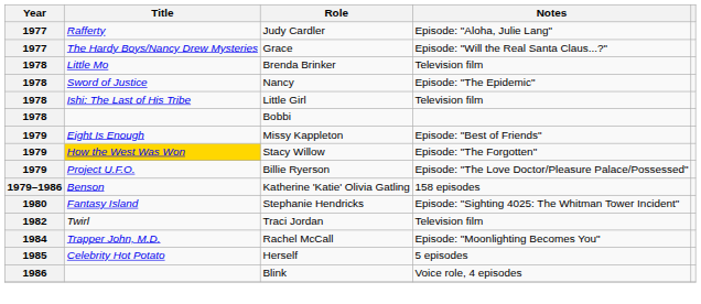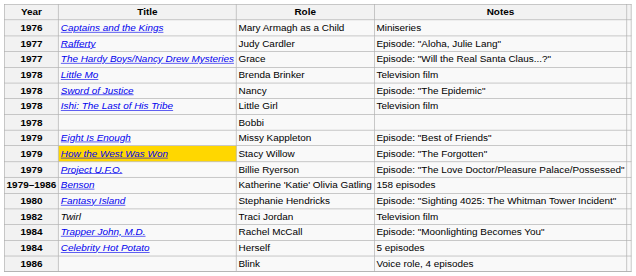+ row: 1976 | Captains and the Kings | Mary Armagh as a Child | Miniseries
Herself | Year: 1985 -> 1984
